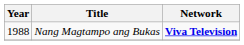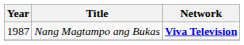Nang Magtampo ang Bukas | Year: 1988 -> 1987
